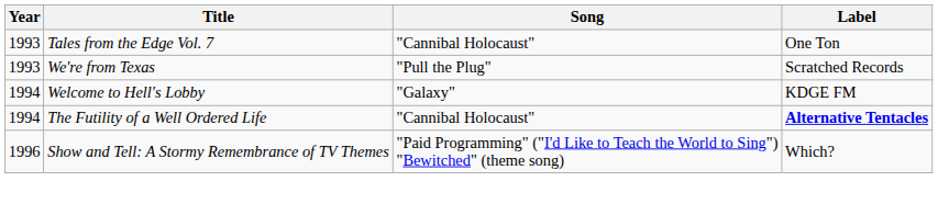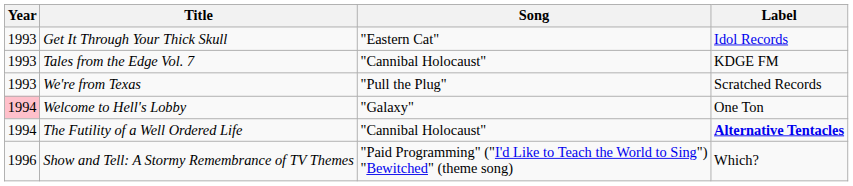+ row: 1993 | Get It Through Your Thick Skull | "Eastern Cat" | Idol Records
Tales from the Edge Vol. 7 | Label: One Ton -> KDGE FM
Welcome to Hell's Lobby | Year: no background -> pink background
Welcome to Hell's Lobby | Label: KDGE FM -> One Ton
